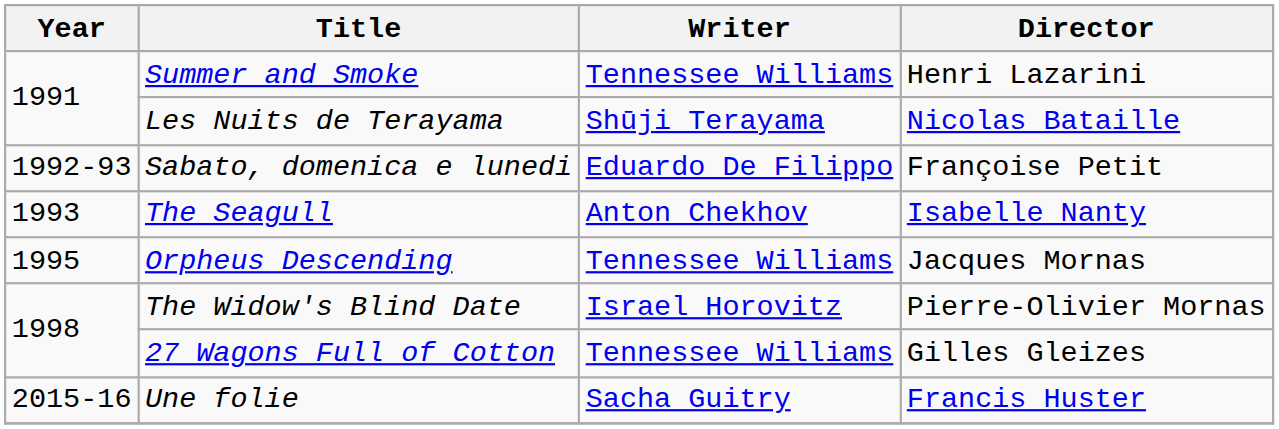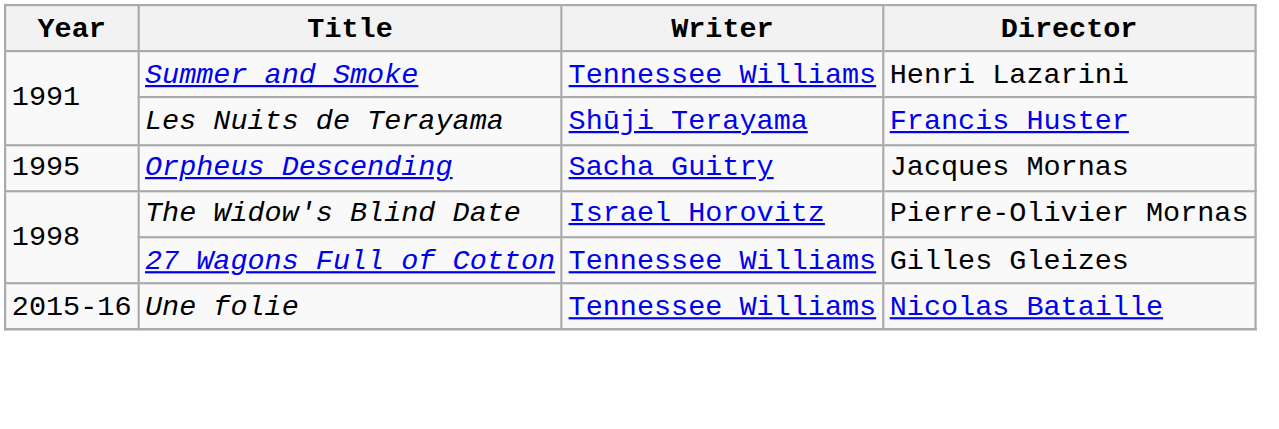Les Nuits de Terayama | Director: Nicolas Bataille -> Francis Huster
- row: 1992-93 | Sabato, domenica e lunedi | Eduardo De Filippo | Françoise Petit
- row: 1993 | The Seagull | Anton Chekhov | Isabelle Nanty
Orpheus Descending | Writer: Tennessee Williams -> Sacha Guitry
Une folie | Writer: Sacha Guitry -> Tennessee Williams
Une folie | Director: Francis Huster -> Nicolas Bataille
